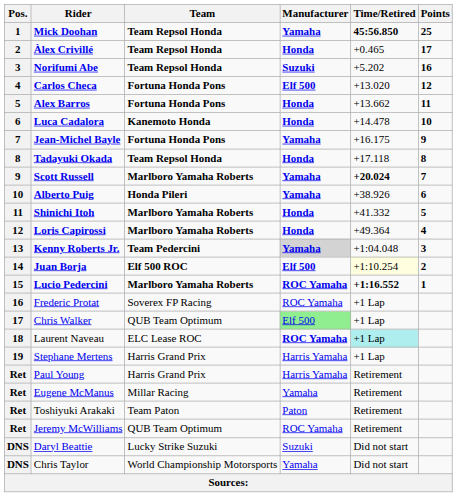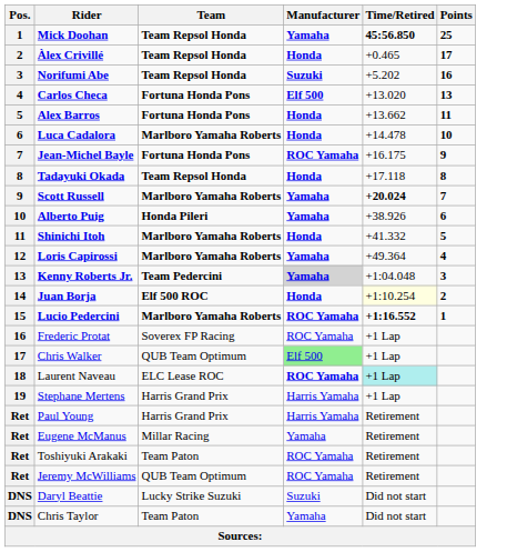Carlos Checa | Points: 12 -> 13
Luca Cadalora | Team: Kanemoto Honda -> Marlboro Yamaha Roberts
Jean-Michel Bayle | Manufacturer: Yamaha -> ROC Yamaha
Loris Capirossi | Manufacturer: Honda -> Yamaha
Juan Borja | Manufacturer: Elf 500 -> Honda
Toshiyuki Arakaki | Manufacturer: Paton -> ROC Yamaha
Chris Taylor | Team: World Championship Motorsports -> Team Paton
